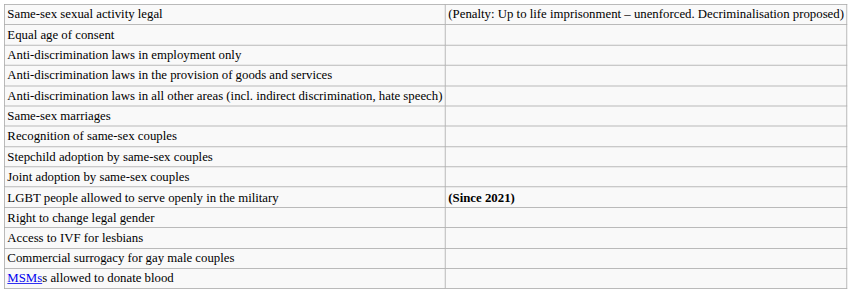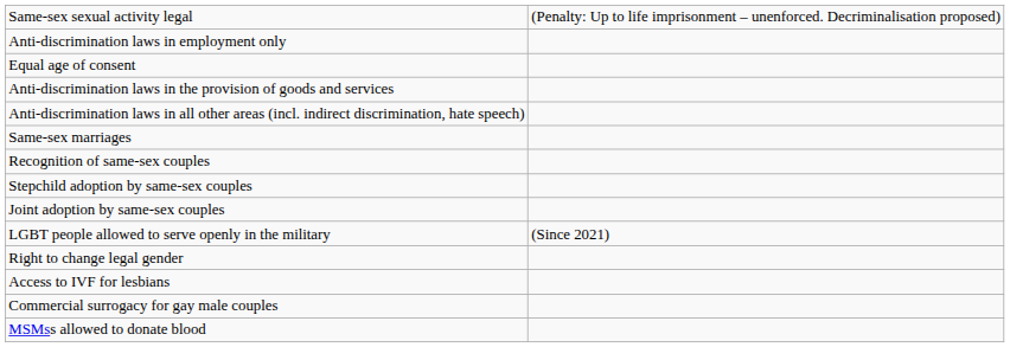rows swapped: Equal age of consent <-> Anti-discrimination laws in employment only
LGBT people allowed to serve openly in the military | column 2: bold -> normal
